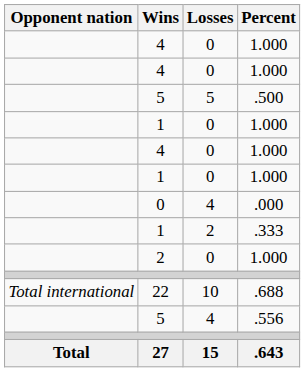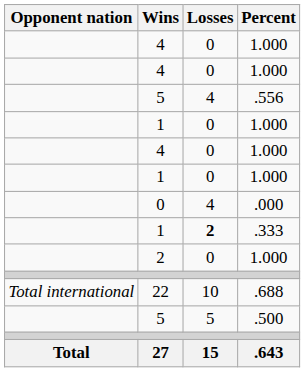rows swapped: 5 / .556 <-> 5 / .500
1 / .333 | Losses: normal -> bold
